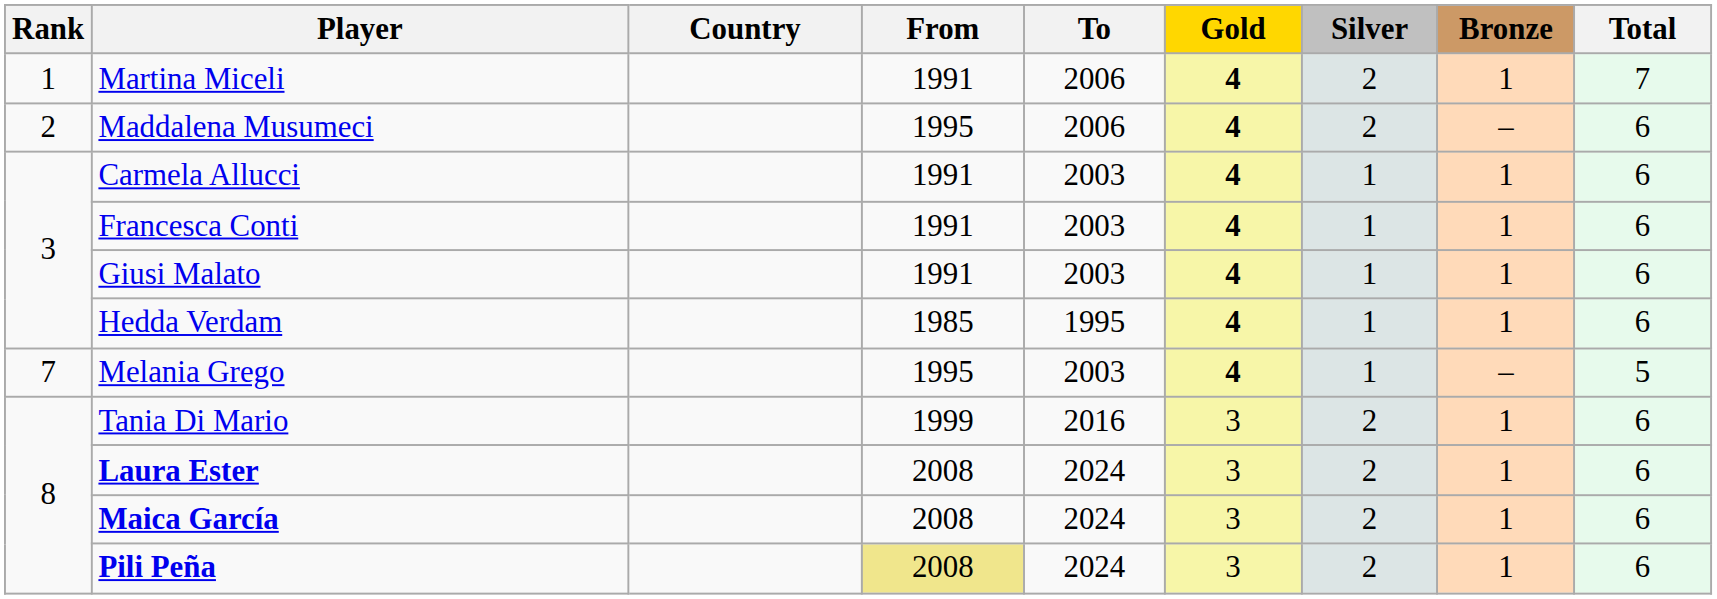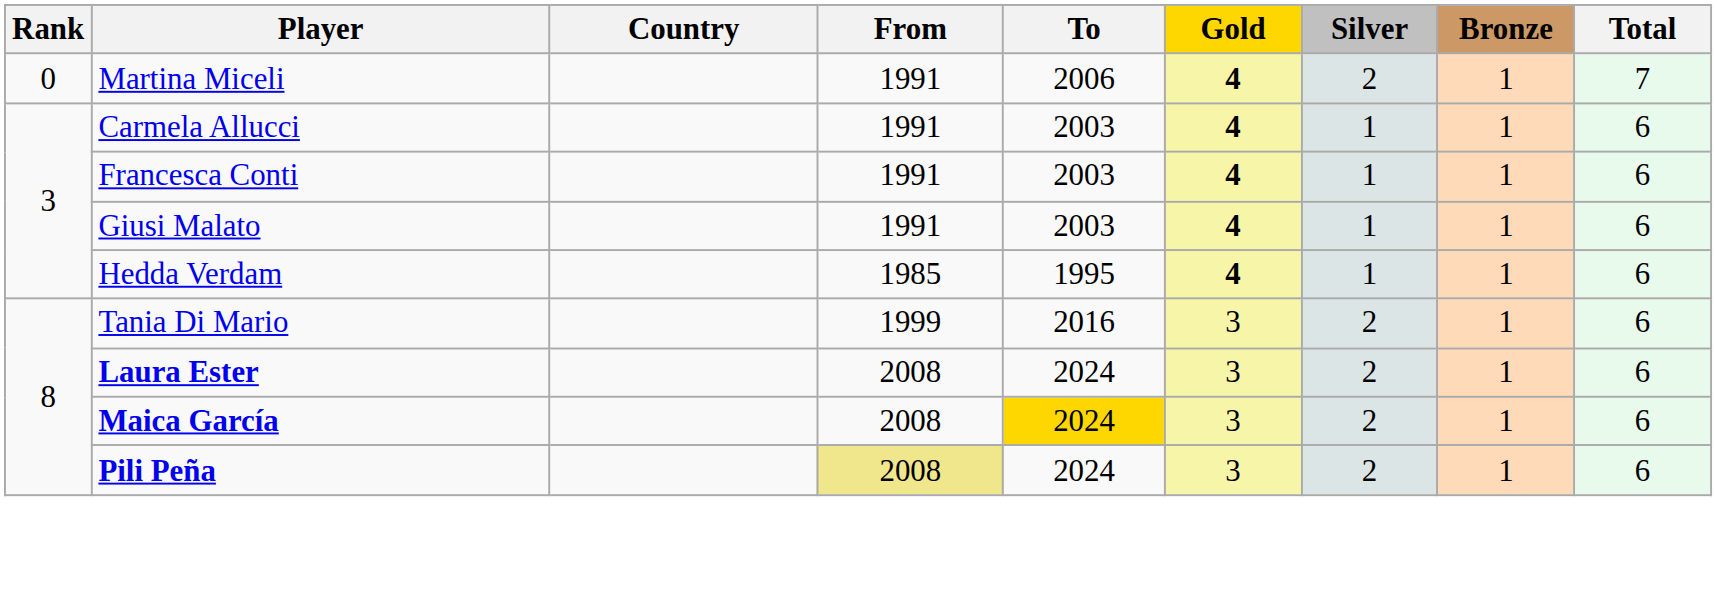Martina Miceli | Rank: 1 -> 0
- row: 2 | Maddalena Musumeci | 1995 | 2006 | 4 | 2 | – | 6
- row: 7 | Melania Grego | 1995 | 2003 | 4 | 1 | – | 5
Maica García | To: no background -> gold background
